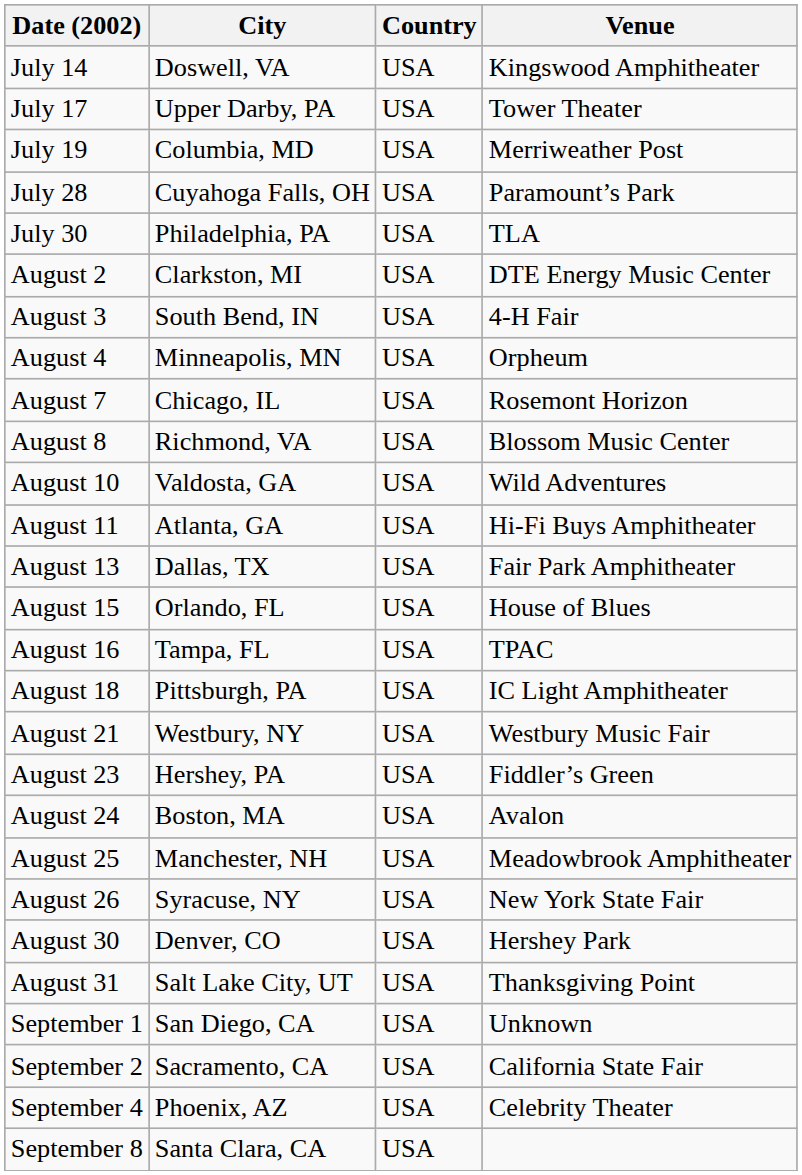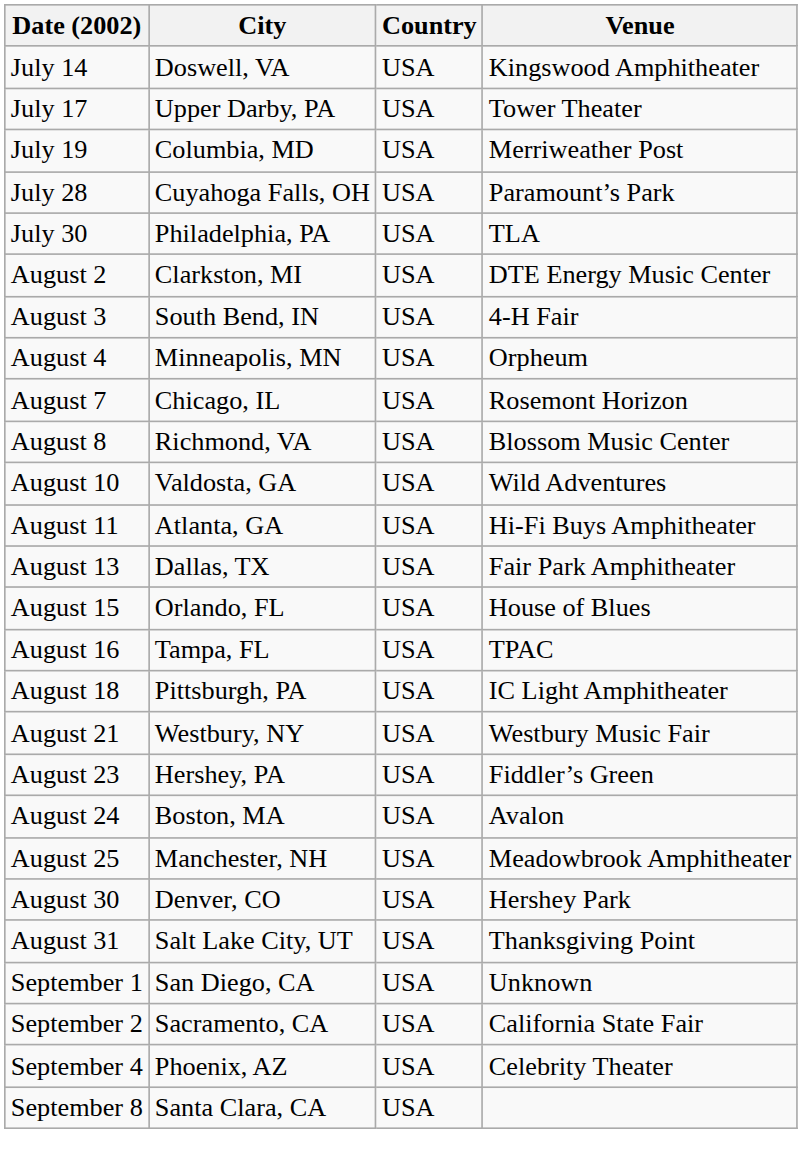- row: August 26 | Syracuse, NY | USA | New York State Fair
